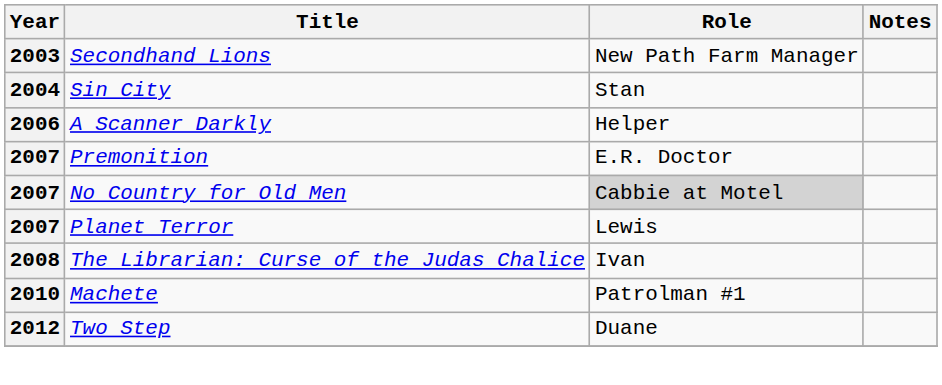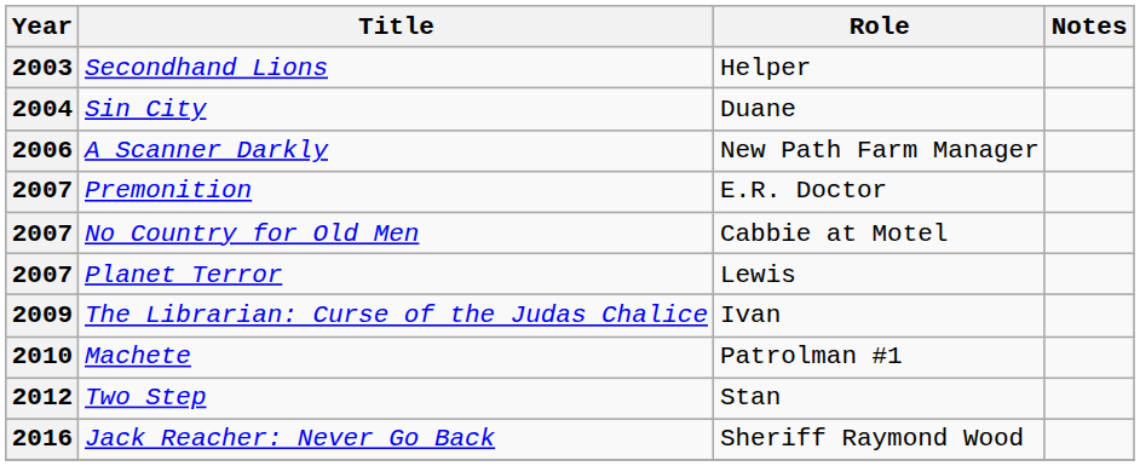Secondhand Lions | Role: New Path Farm Manager -> Helper
Sin City | Role: Stan -> Duane
A Scanner Darkly | Role: Helper -> New Path Farm Manager
No Country for Old Men | Role: lightgrey background -> no background
The Librarian: Curse of the Judas Chalice | Year: 2008 -> 2009
Two Step | Role: Duane -> Stan
+ row: 2016 | Jack Reacher: Never Go Back | Sheriff Raymond Wood
